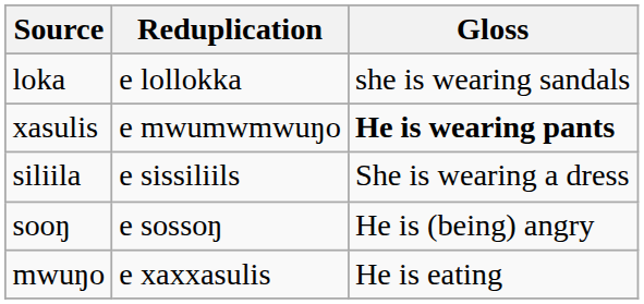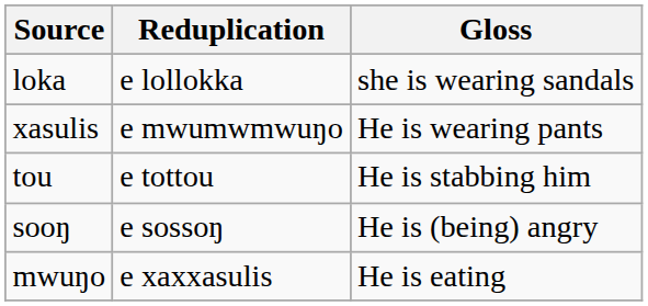xasulis | Gloss: bold -> normal
+ row: tou | e tottou | He is stabbing him
- row: siliila | e sissiliils | She is wearing a dress
